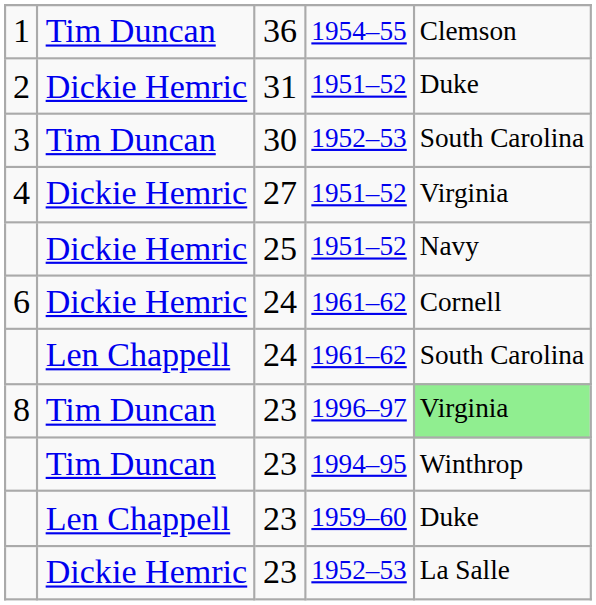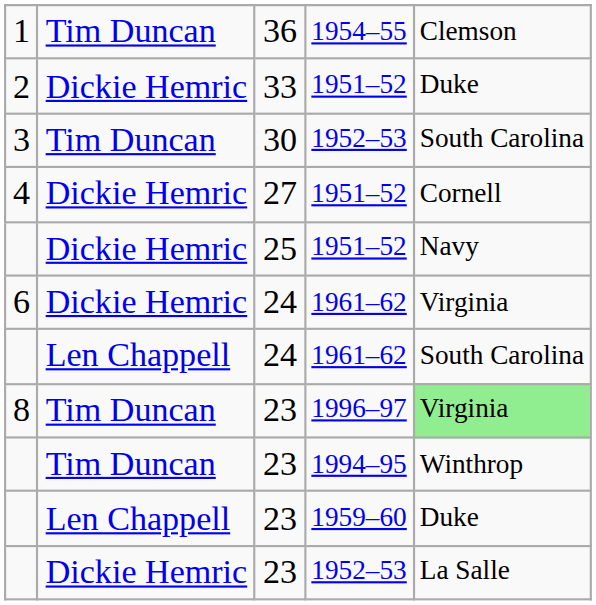2 | column 3: 31 -> 33
4 | column 5: Virginia -> Cornell
6 | column 5: Cornell -> Virginia
